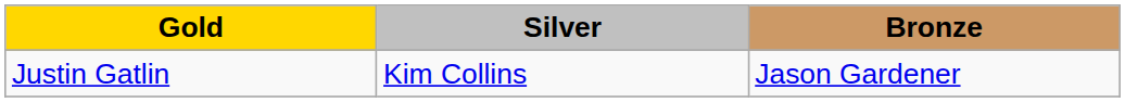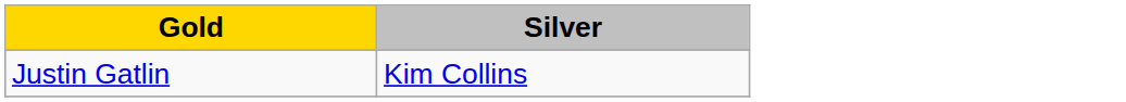- column: Bronze | Jason Gardener
